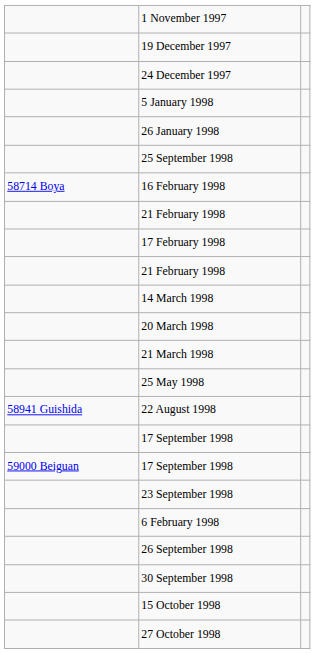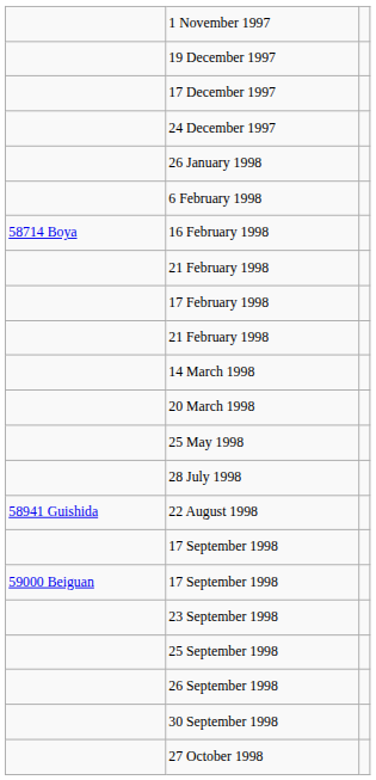+ row: 17 December 1997
- row: 5 January 1998
rows swapped: 6 February 1998 <-> 25 September 1998
- row: 21 March 1998
+ row: 28 July 1998
- row: 15 October 1998
